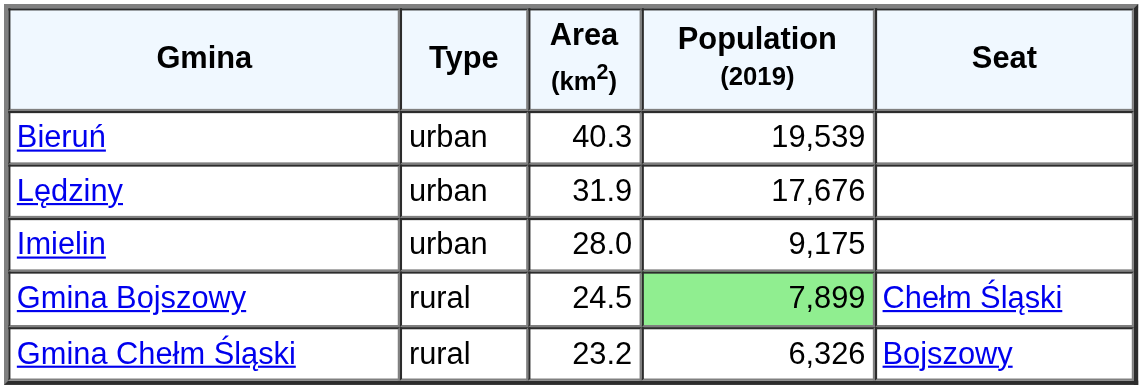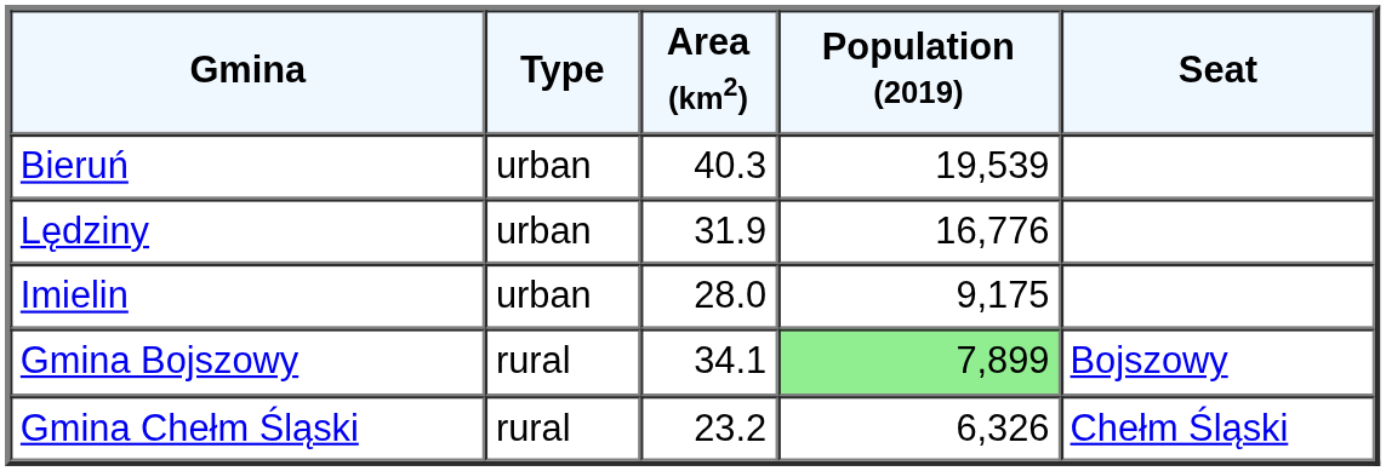Lędziny | Population (2019): 17,676 -> 16,776
Gmina Bojszowy | Area (km2): 24.5 -> 34.1
Gmina Bojszowy | Seat: Chełm Śląski -> Bojszowy
Gmina Chełm Śląski | Seat: Bojszowy -> Chełm Śląski
